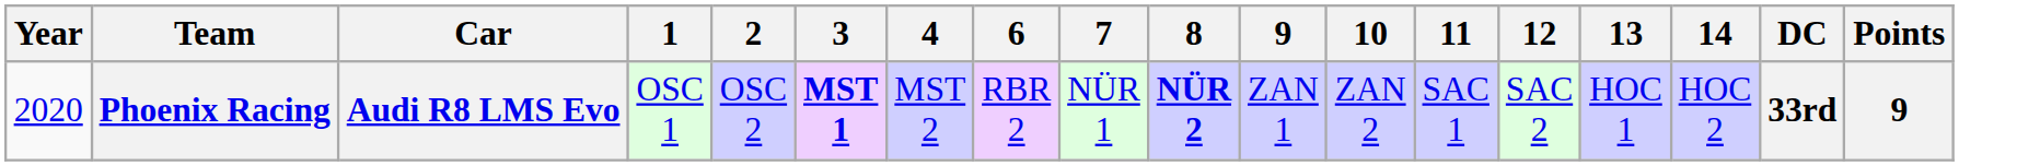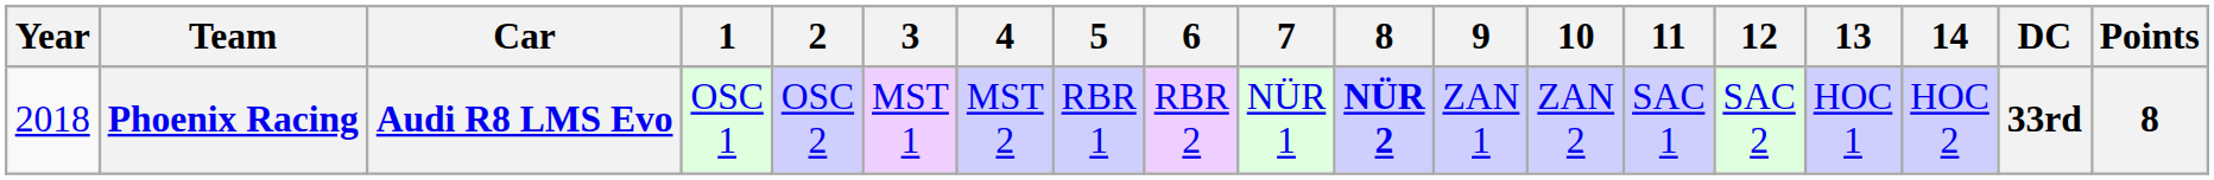+ column: 5 | RBR 1
Phoenix Racing | Year: 2020 -> 2018
Phoenix Racing | 3: bold -> normal
Phoenix Racing | Points: 9 -> 8
